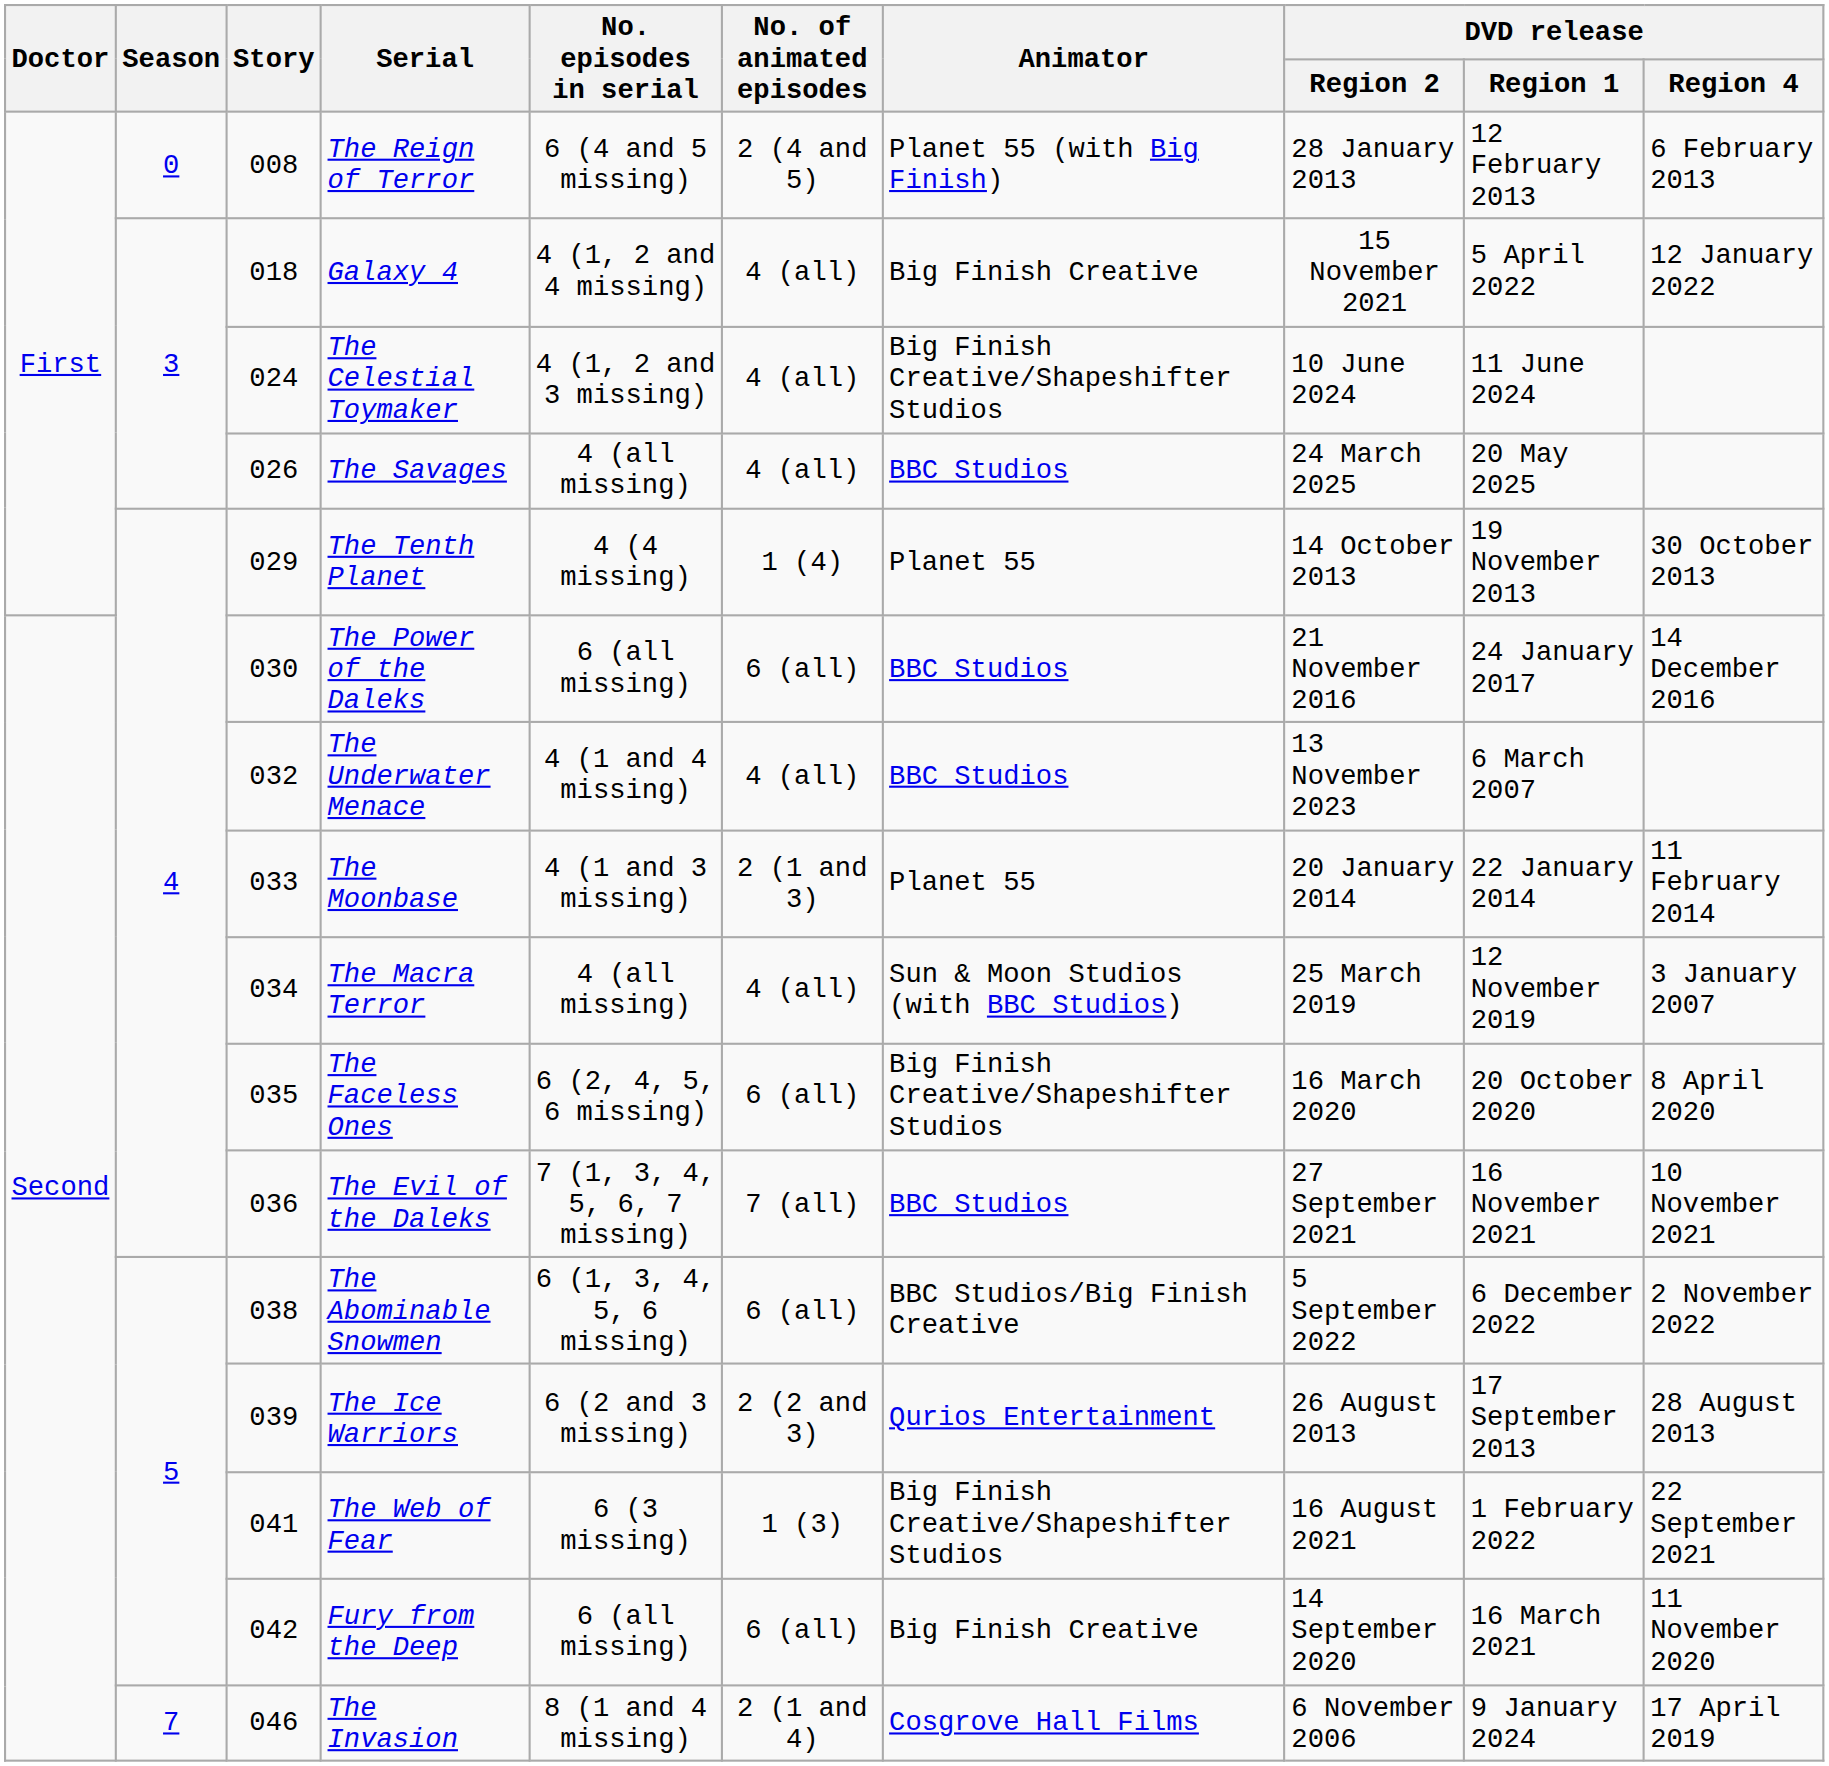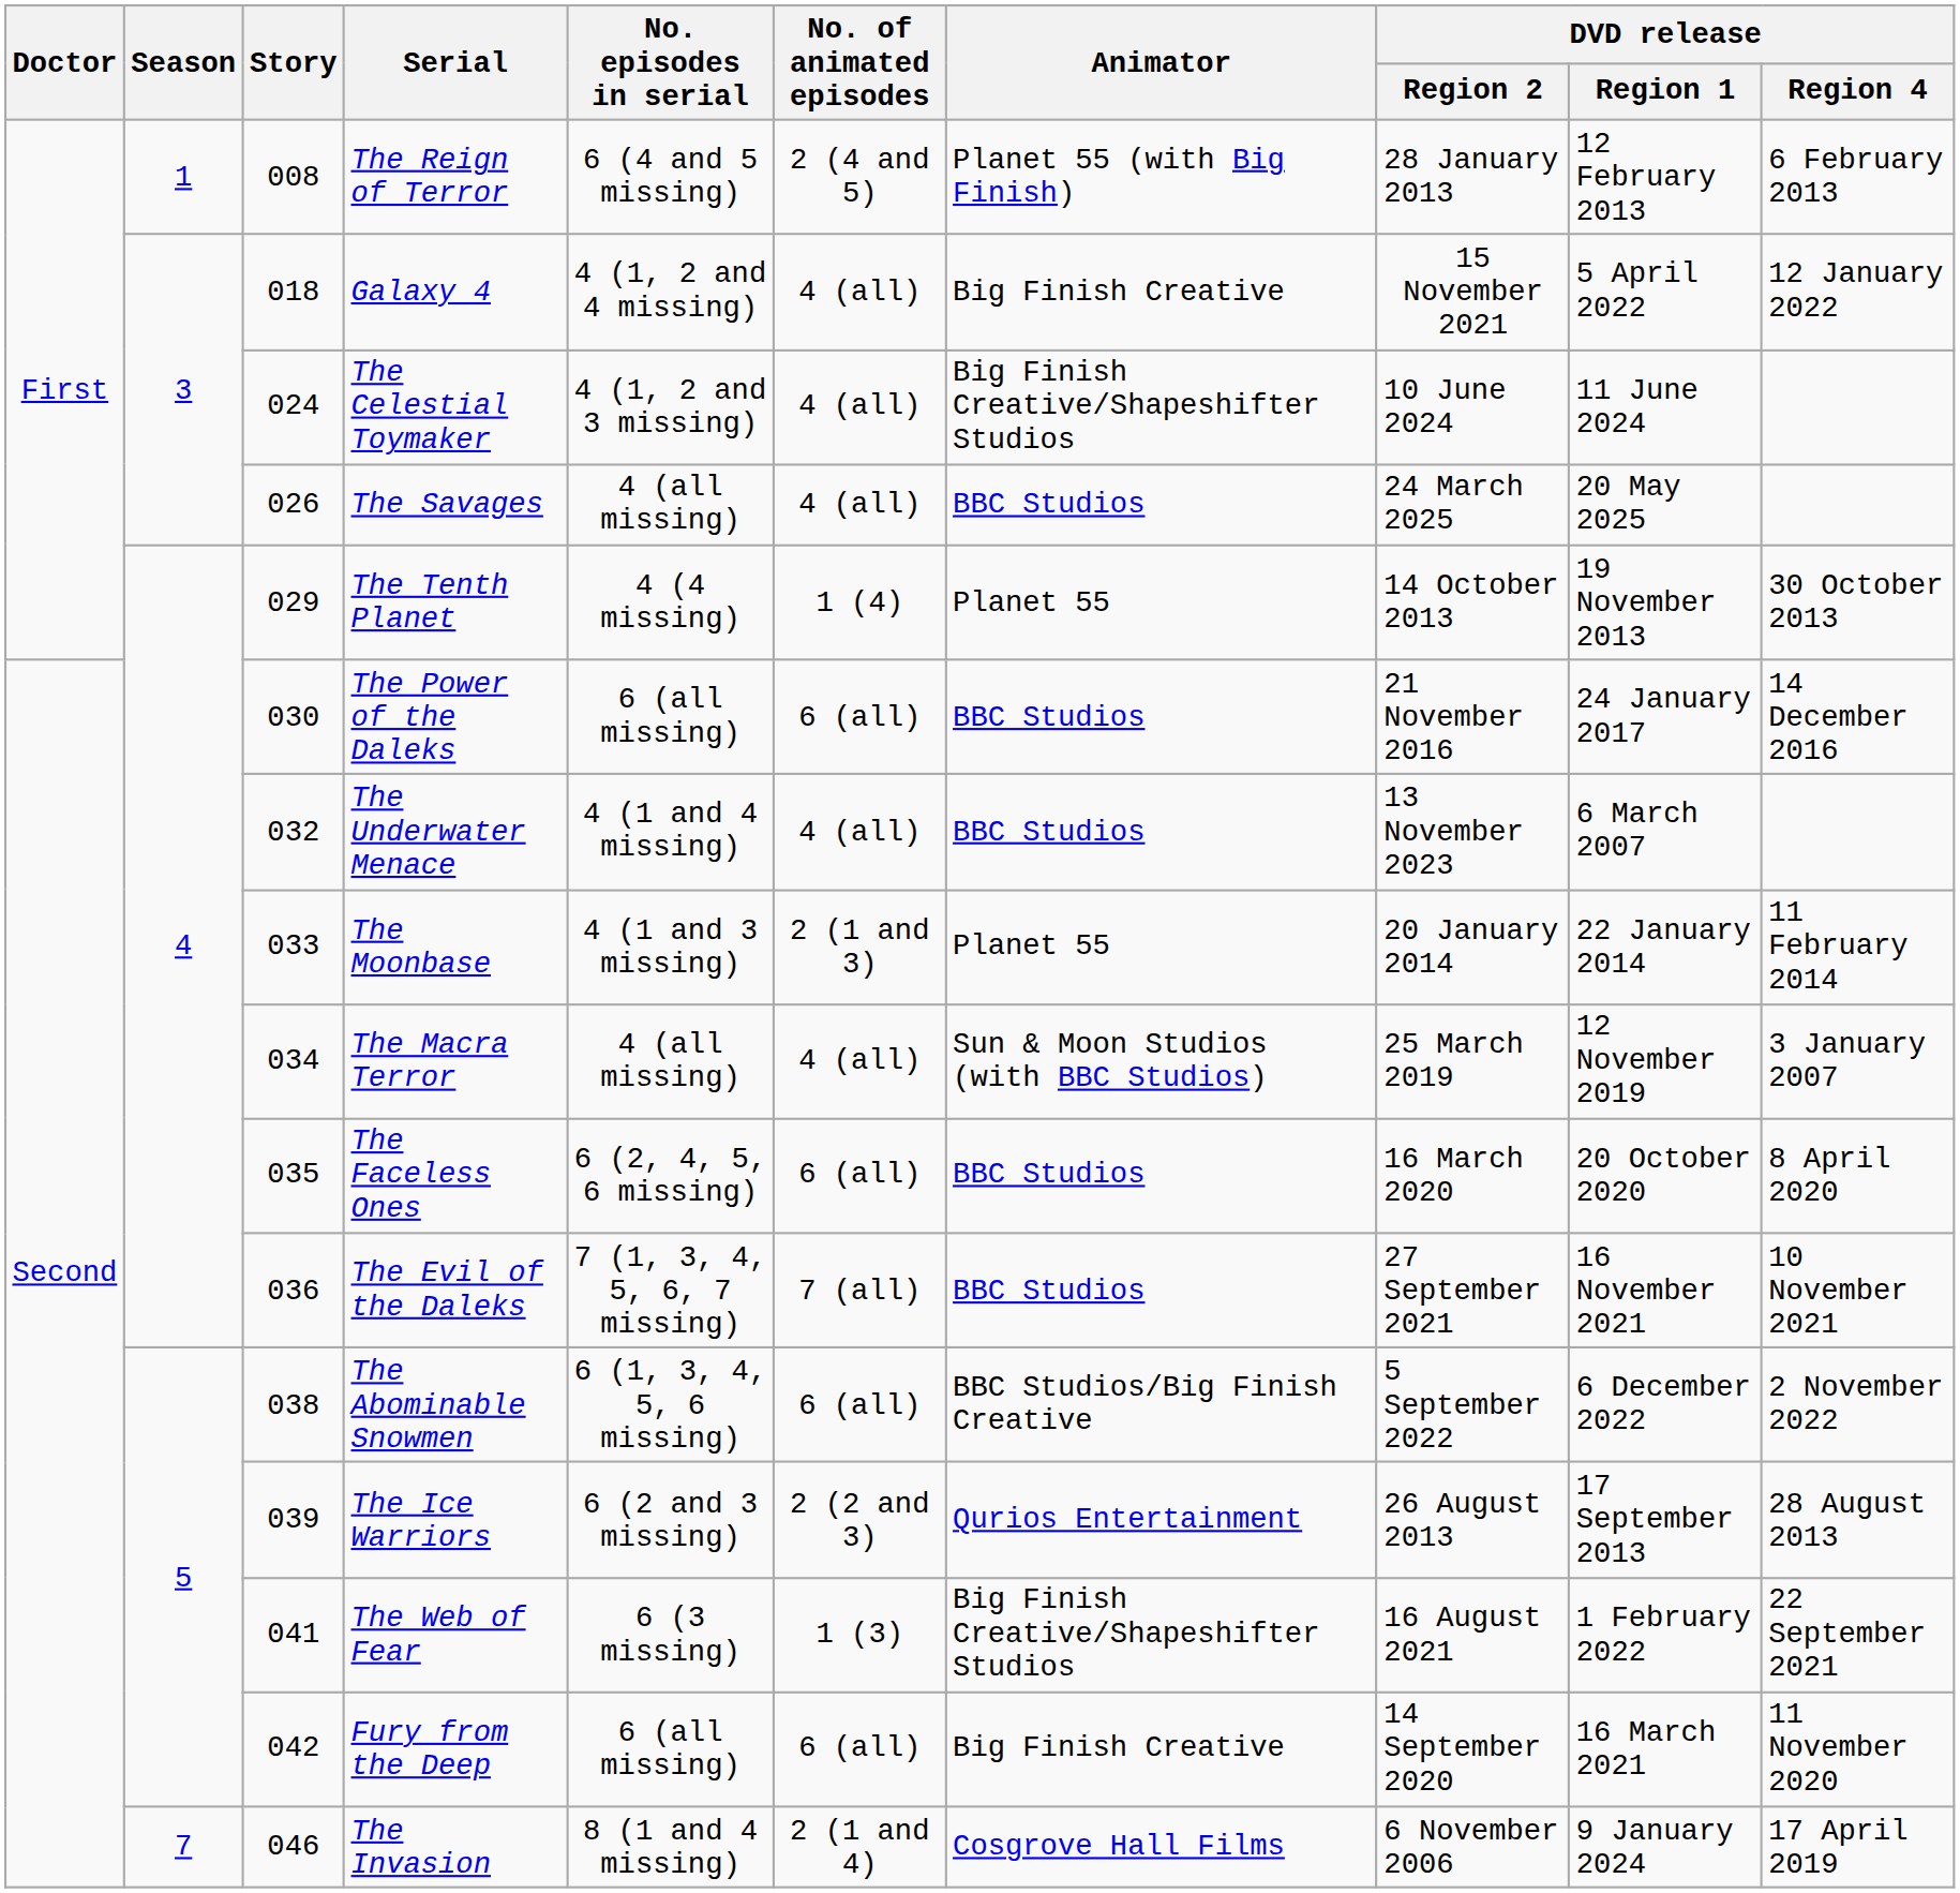The Reign of Terror | Season: 0 -> 1
The Faceless Ones | Animator: Big Finish Creative/Shapeshifter Studios -> BBC Studios
